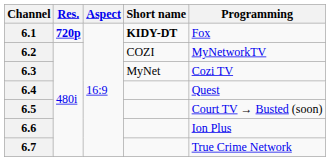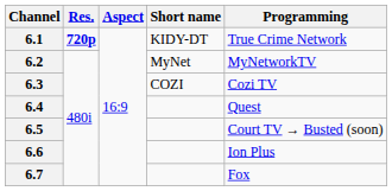6.1 | Short name: bold -> normal
6.1 | Programming: Fox -> True Crime Network
6.2 | Short name: COZI -> MyNet
6.3 | Short name: MyNet -> COZI
6.7 | Programming: True Crime Network -> Fox
